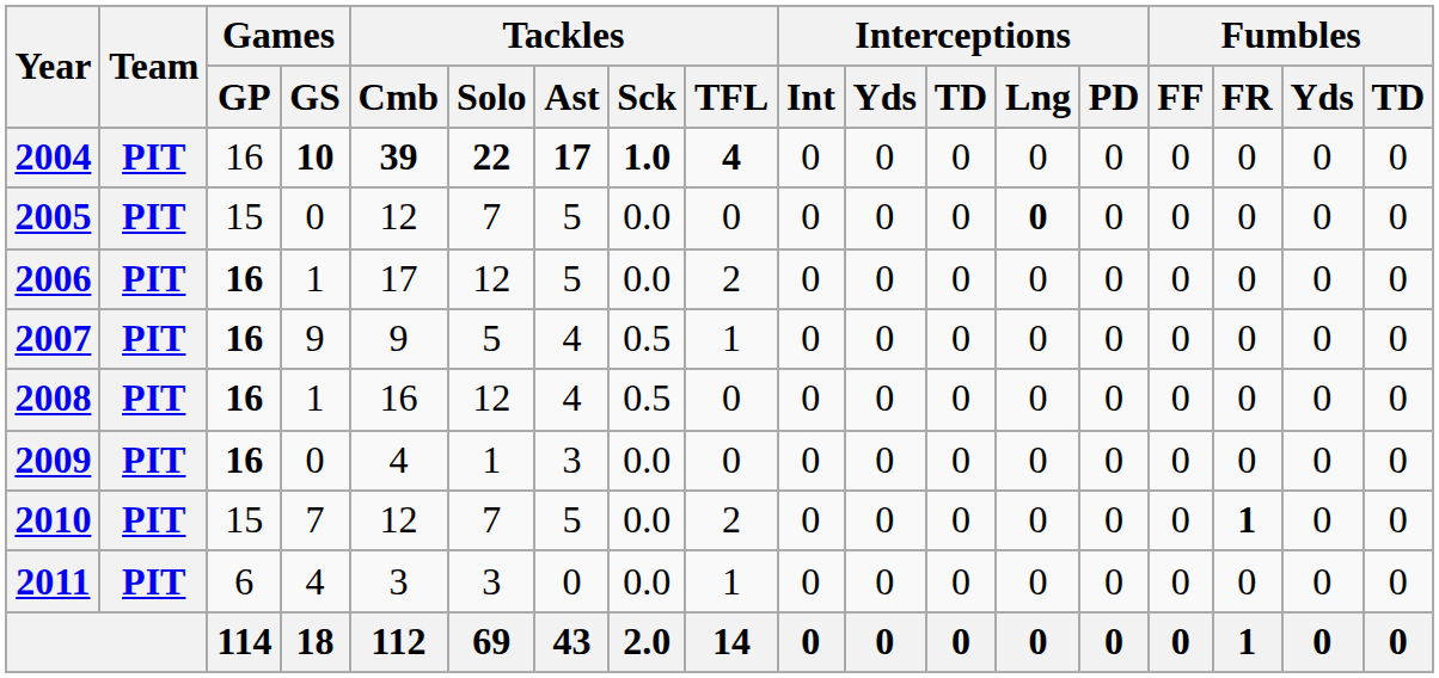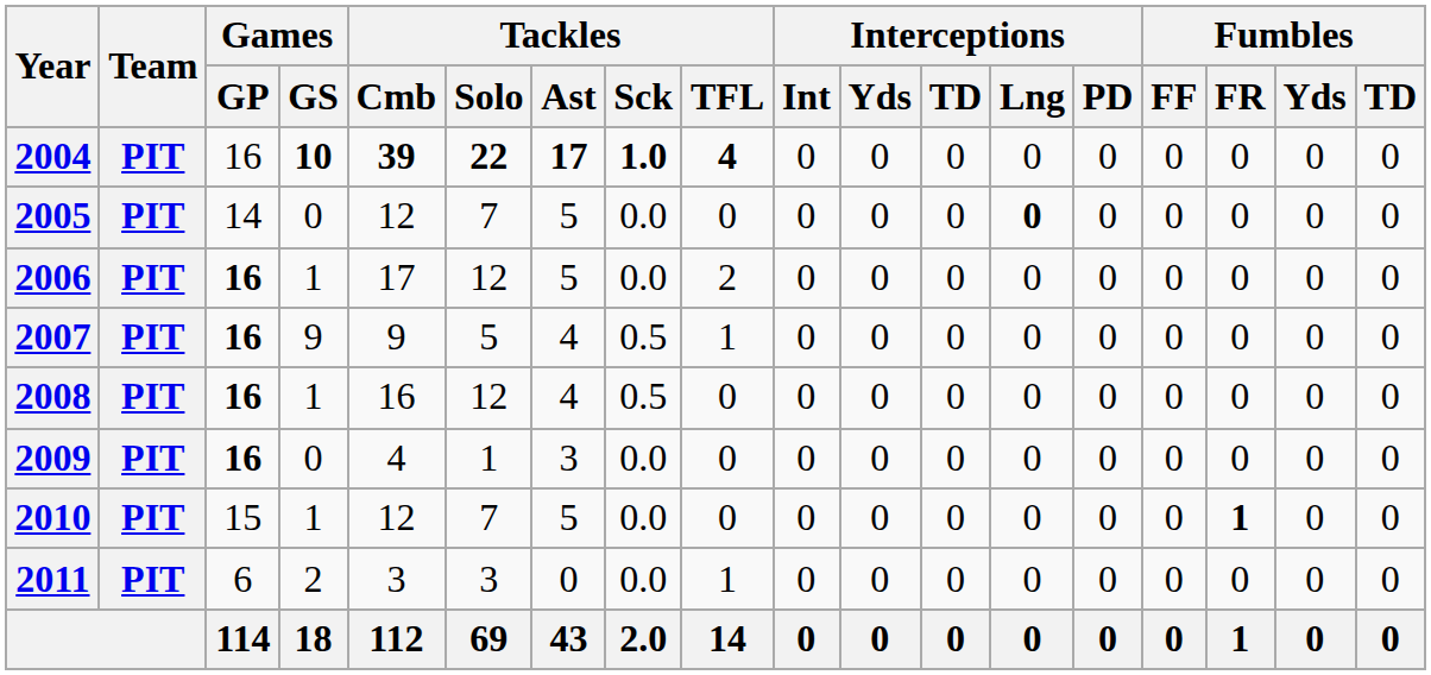2005 | Games / GP: 15 -> 14
2010 | Games / GS: 7 -> 1
2010 | Tackles / TFL: 2 -> 0
2011 | Games / GS: 4 -> 2
